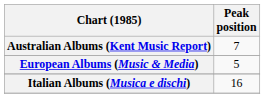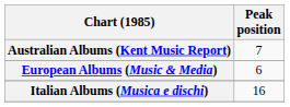European Albums (Music & Media) | Peak position: 5 -> 6
